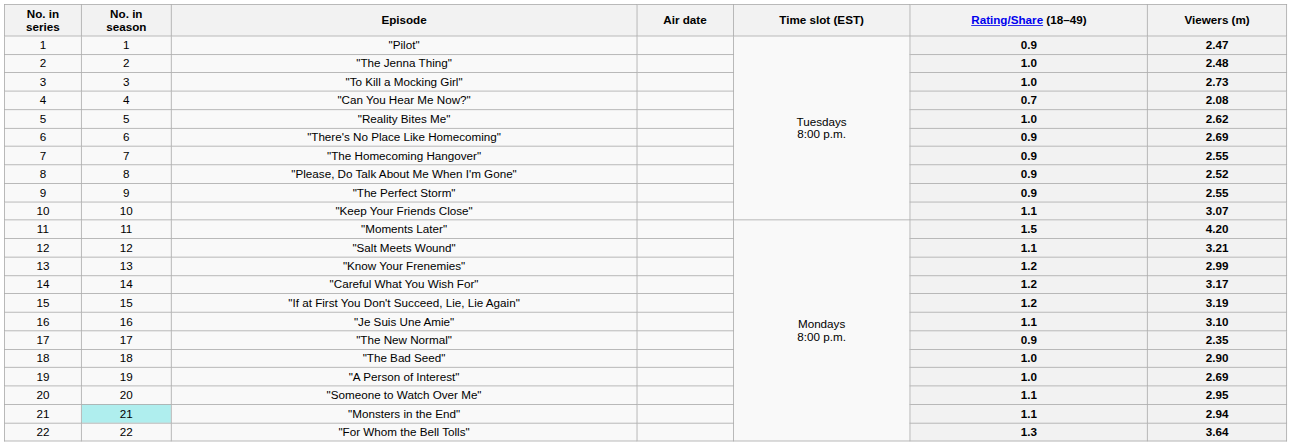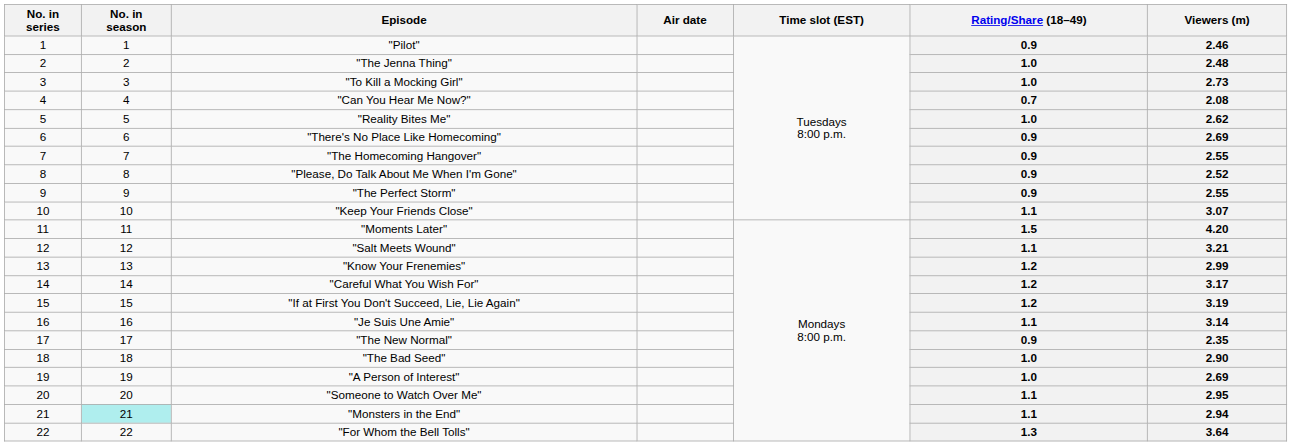"Pilot" | Viewers (m): 2.47 -> 2.46
"Je Suis Une Amie" | Viewers (m): 3.10 -> 3.14
